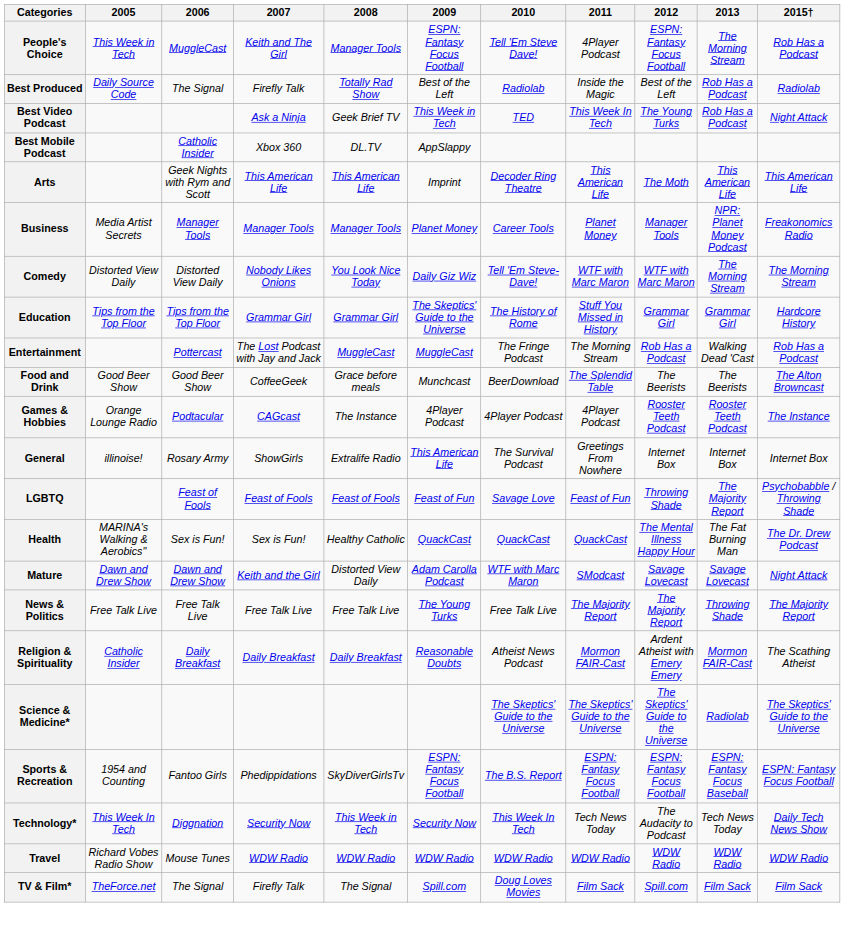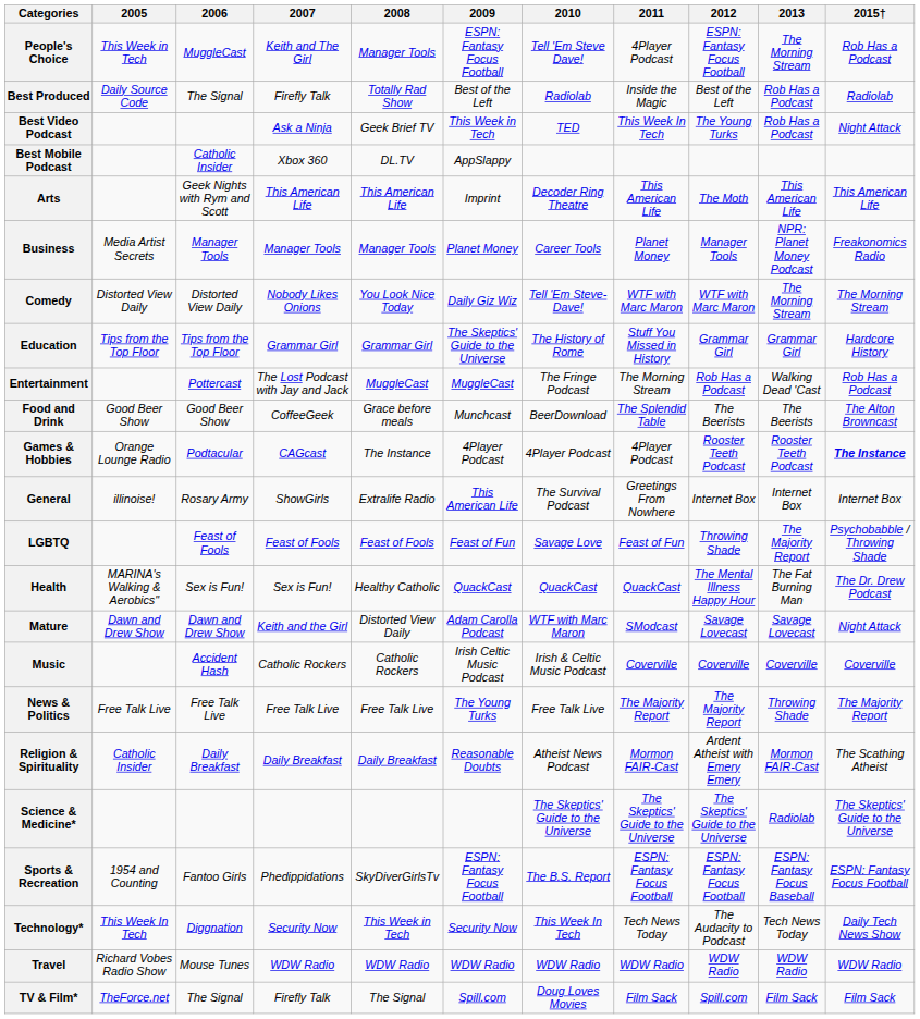Games & Hobbies | 2015†: normal -> bold
+ row: Music | Accident Hash | Catholic Rockers | Catholic Rockers | Irish Celtic Music Podcast | Irish & Celtic Music Podcast | Coverville | Coverville | Coverville | Coverville
